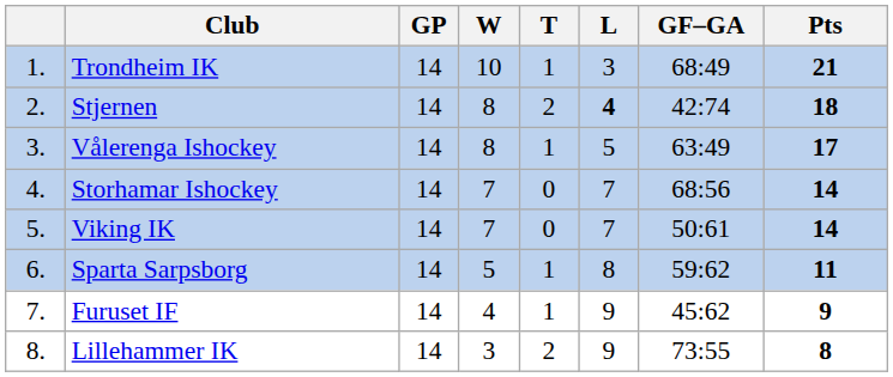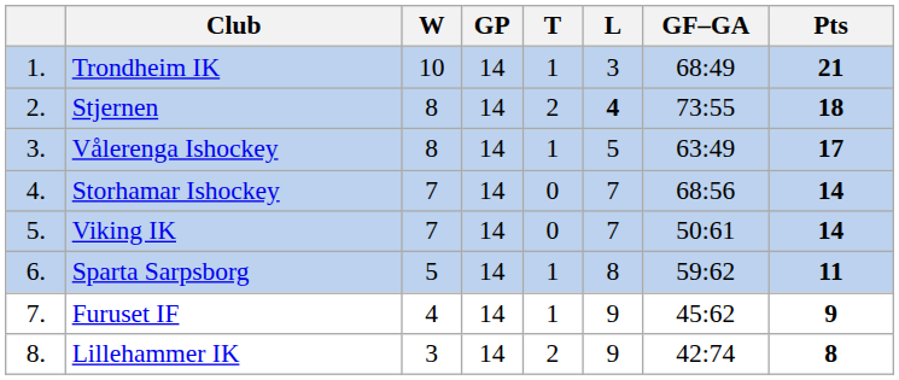columns swapped: GP <-> W
Stjernen | GF–GA: 42:74 -> 73:55
Lillehammer IK | GF–GA: 73:55 -> 42:74
